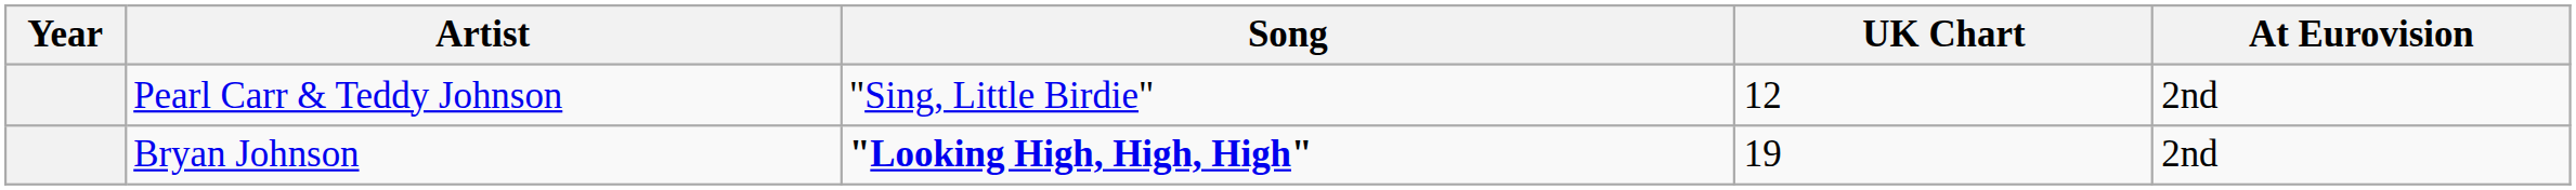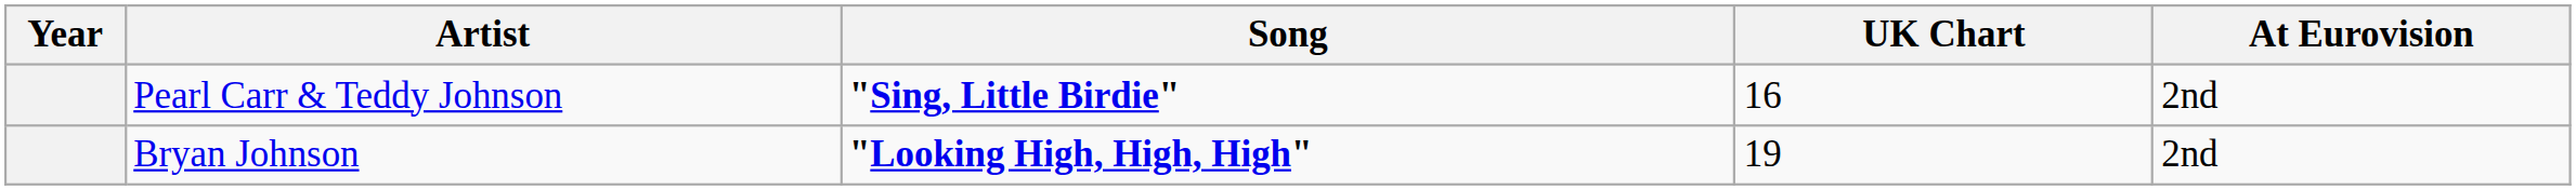Pearl Carr & Teddy Johnson | Song: normal -> bold
Pearl Carr & Teddy Johnson | UK Chart: 12 -> 16
